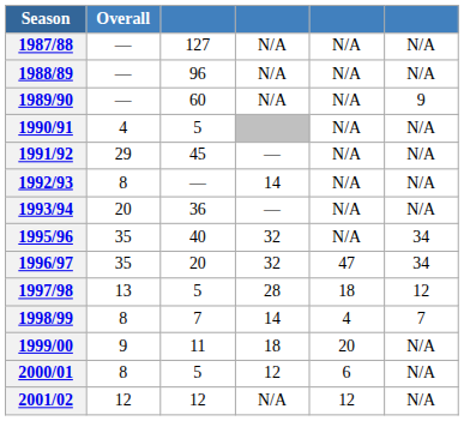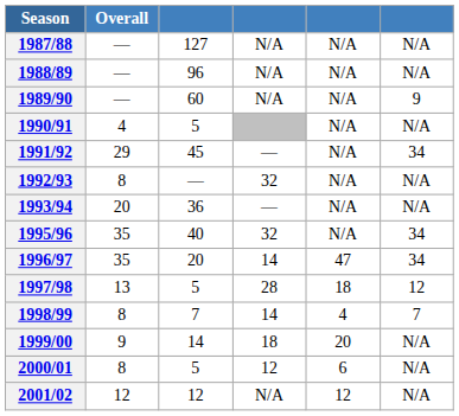1991/92 | column 6: N/A -> 34
1992/93 | column 4: 14 -> 32
1996/97 | column 4: 32 -> 14
1999/00 | column 3: 11 -> 14
